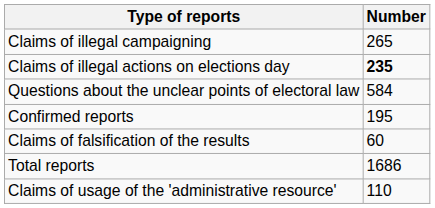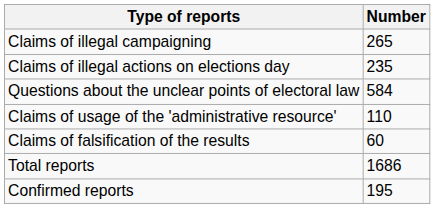Claims of illegal actions on elections day | Number: bold -> normal
rows swapped: Claims of usage of the 'administrative resource' <-> Confirmed reports
